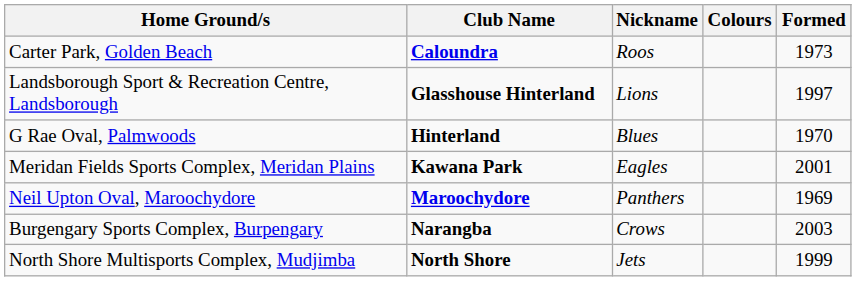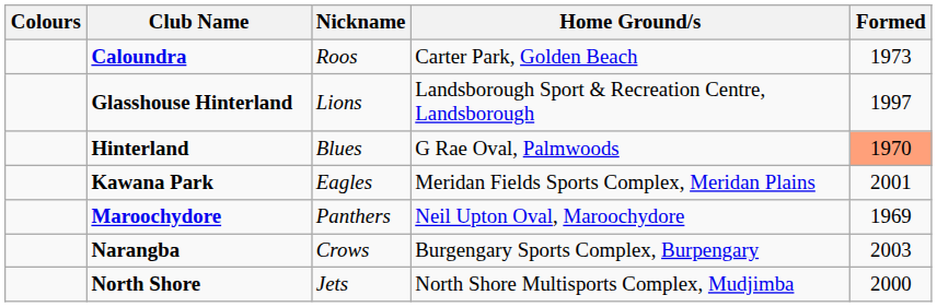columns swapped: Colours <-> Home Ground/s
Hinterland | Formed: no background -> lightsalmon background
North Shore | Formed: 1999 -> 2000
